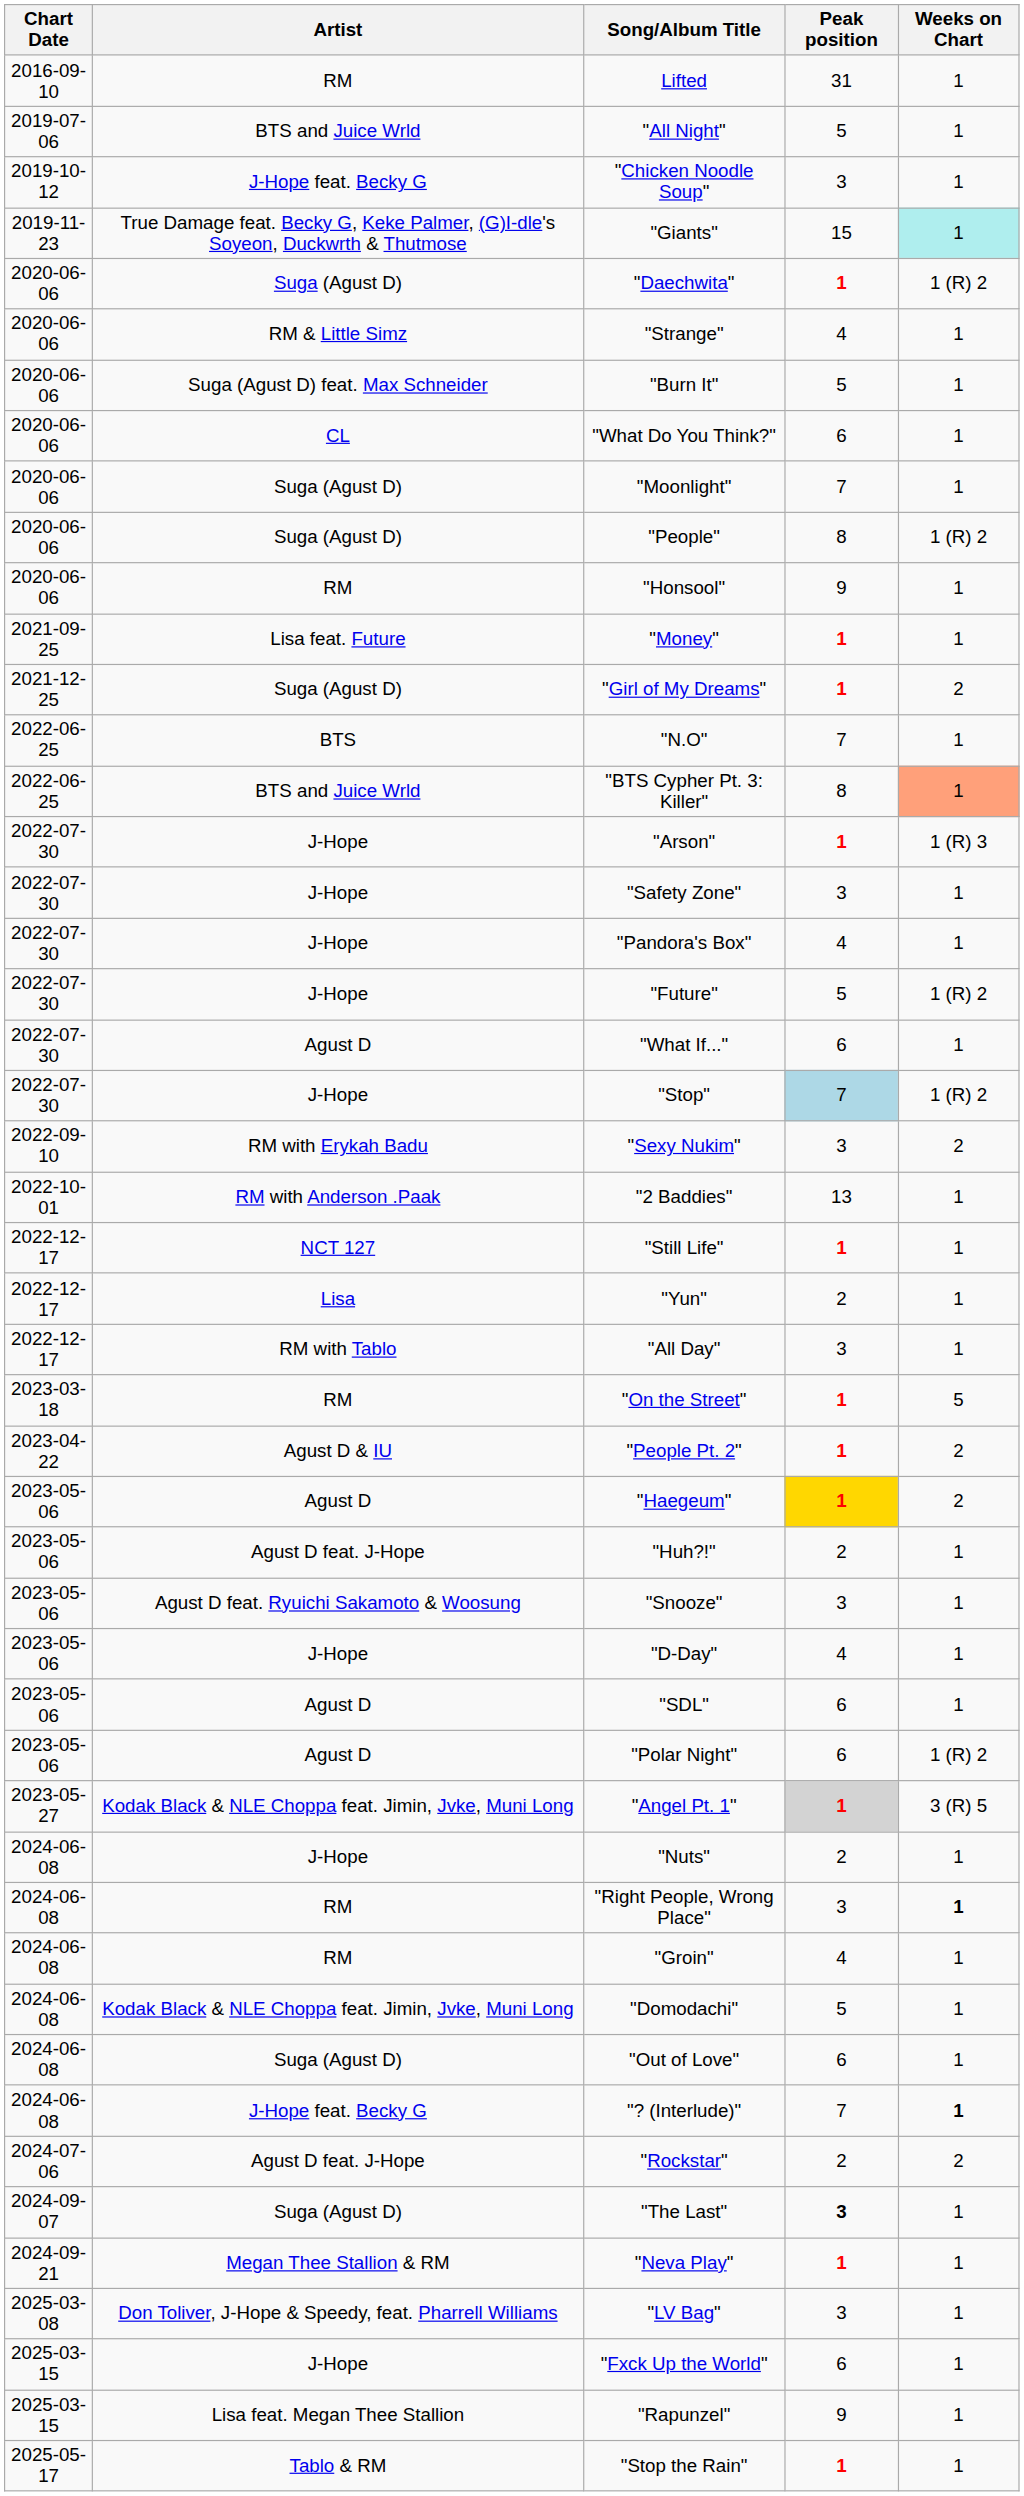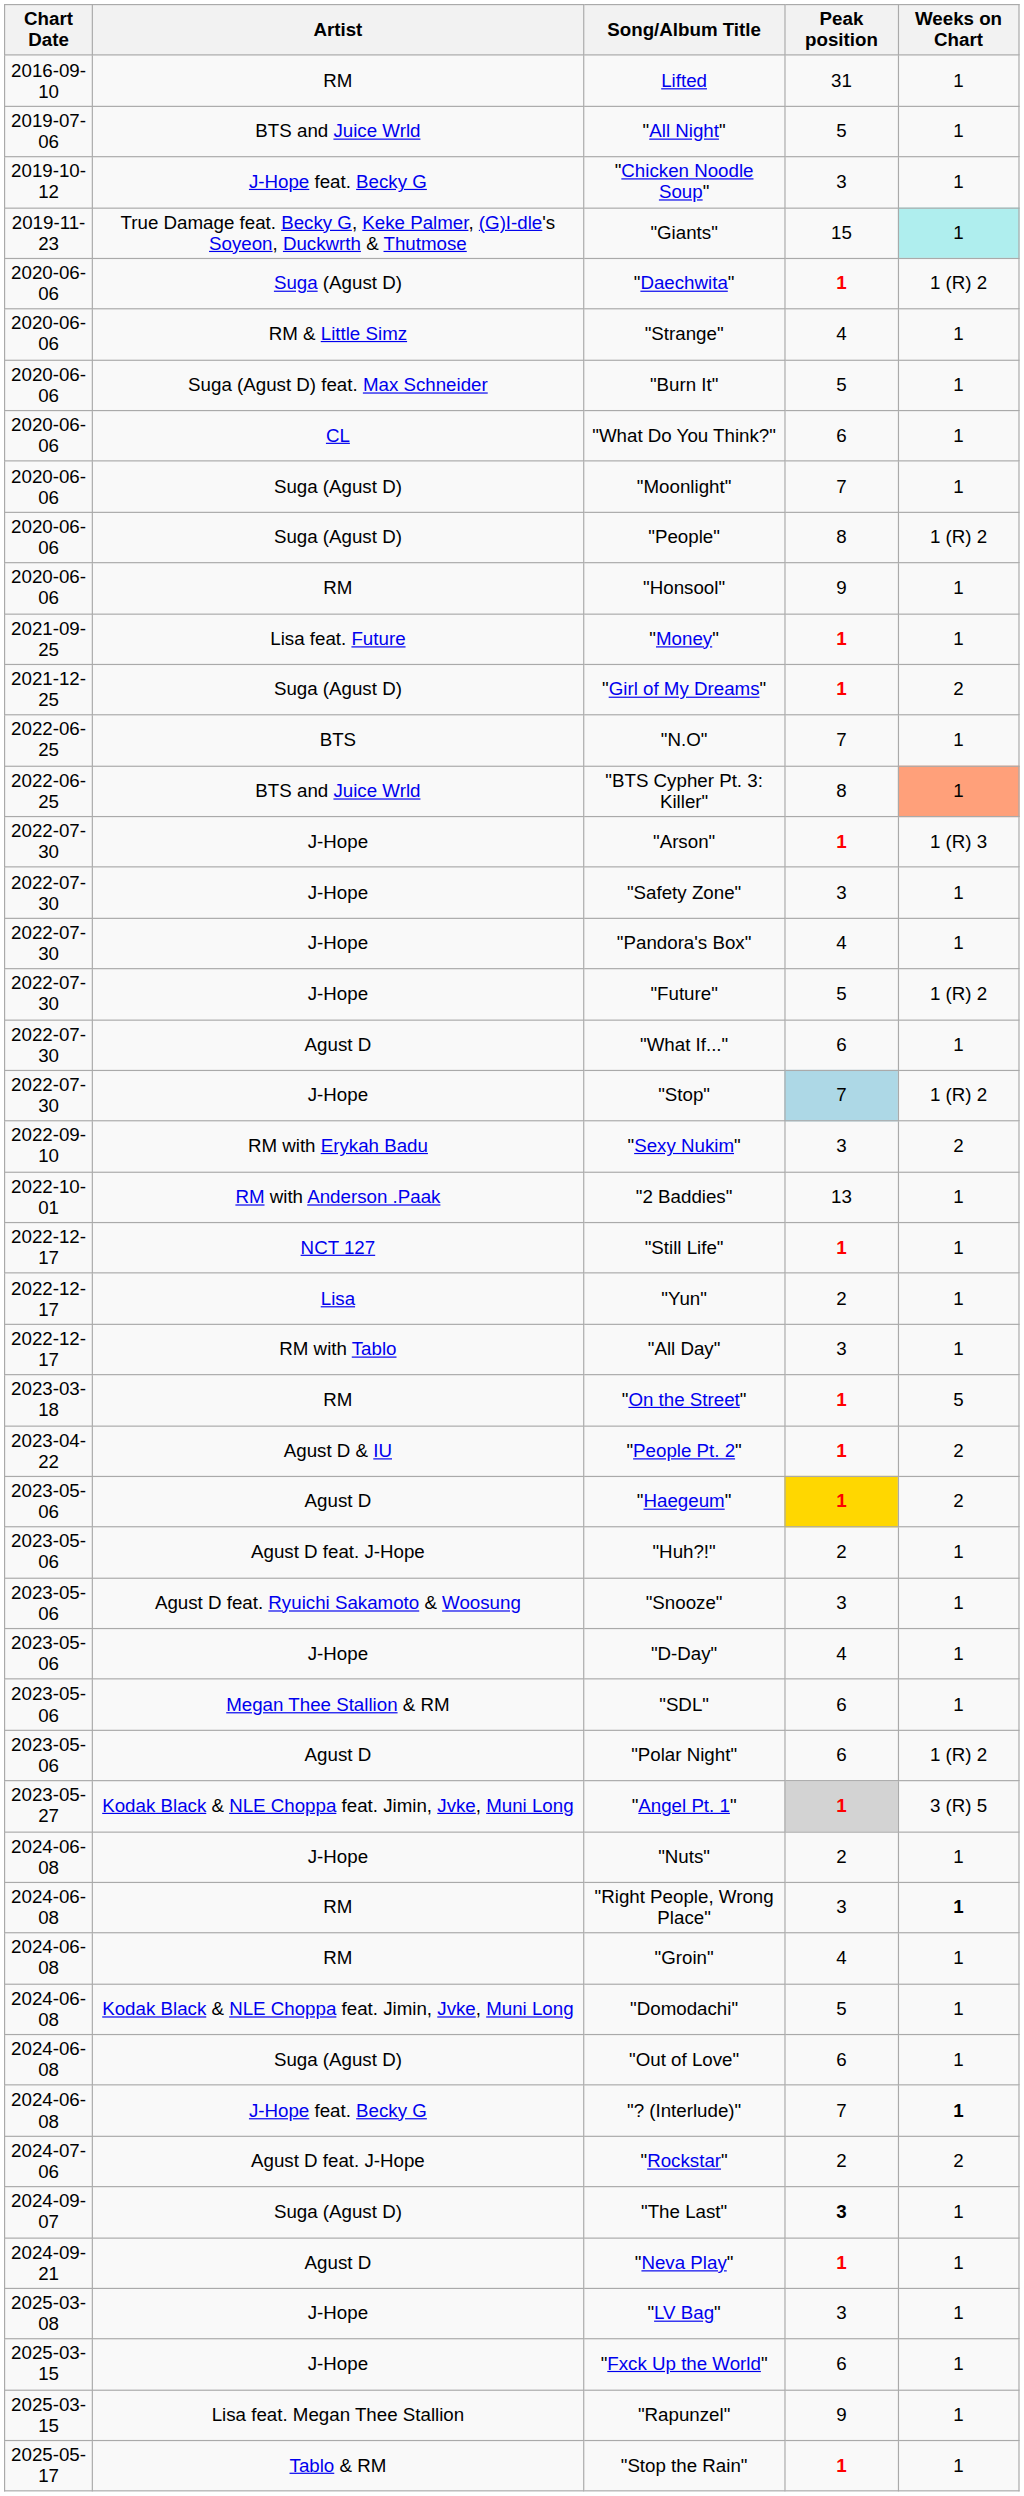"SDL" | Artist: Agust D -> Megan Thee Stallion & RM
"Neva Play" | Artist: Megan Thee Stallion & RM -> Agust D
"LV Bag" | Artist: Don Toliver, J-Hope & Speedy, feat. Pharrell Williams -> J-Hope
